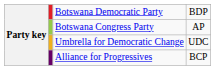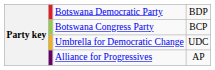Botswana Congress Party | column 4: AP -> BCP
Alliance for Progressives | column 4: BCP -> AP
